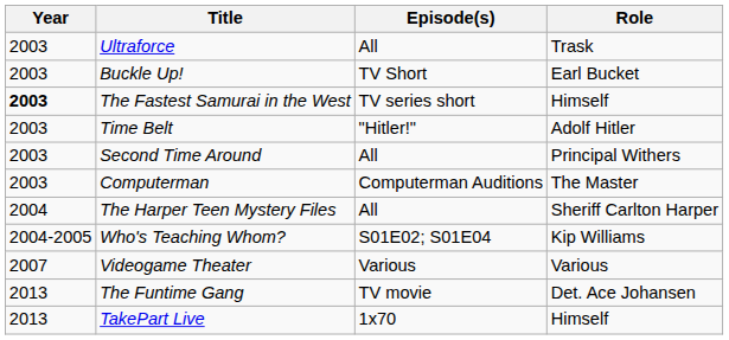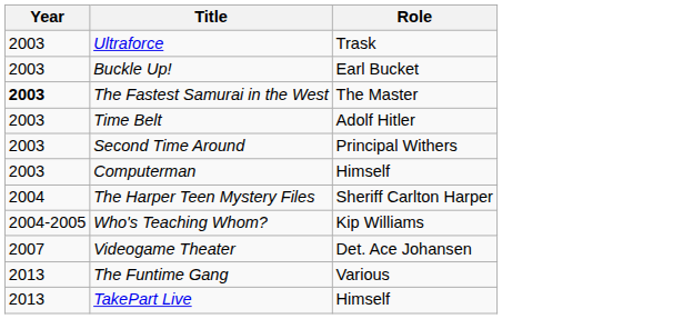- column: Episode(s) | All | TV Short | TV series short | "Hitler!" | All | Computerman Auditions | All | S01E02; S01E04 | Various | TV movie | 1x70
The Fastest Samurai in the West | Role: Himself -> The Master
Computerman | Role: The Master -> Himself
Videogame Theater | Role: Various -> Det. Ace Johansen
The Funtime Gang | Role: Det. Ace Johansen -> Various
